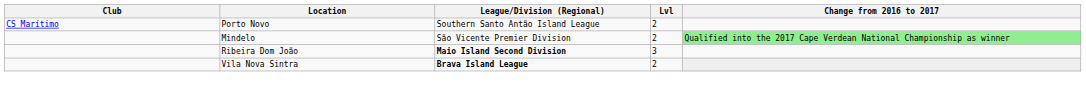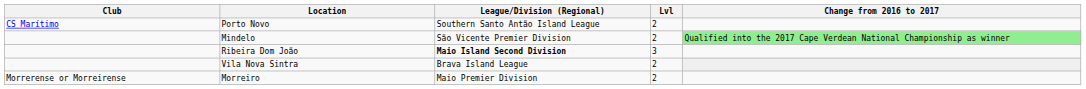Vila Nova Sintra | League/Division (Regional): bold -> normal
+ row: Morrerense or Morreirense | Morreiro | Maio Premier Division | 2
